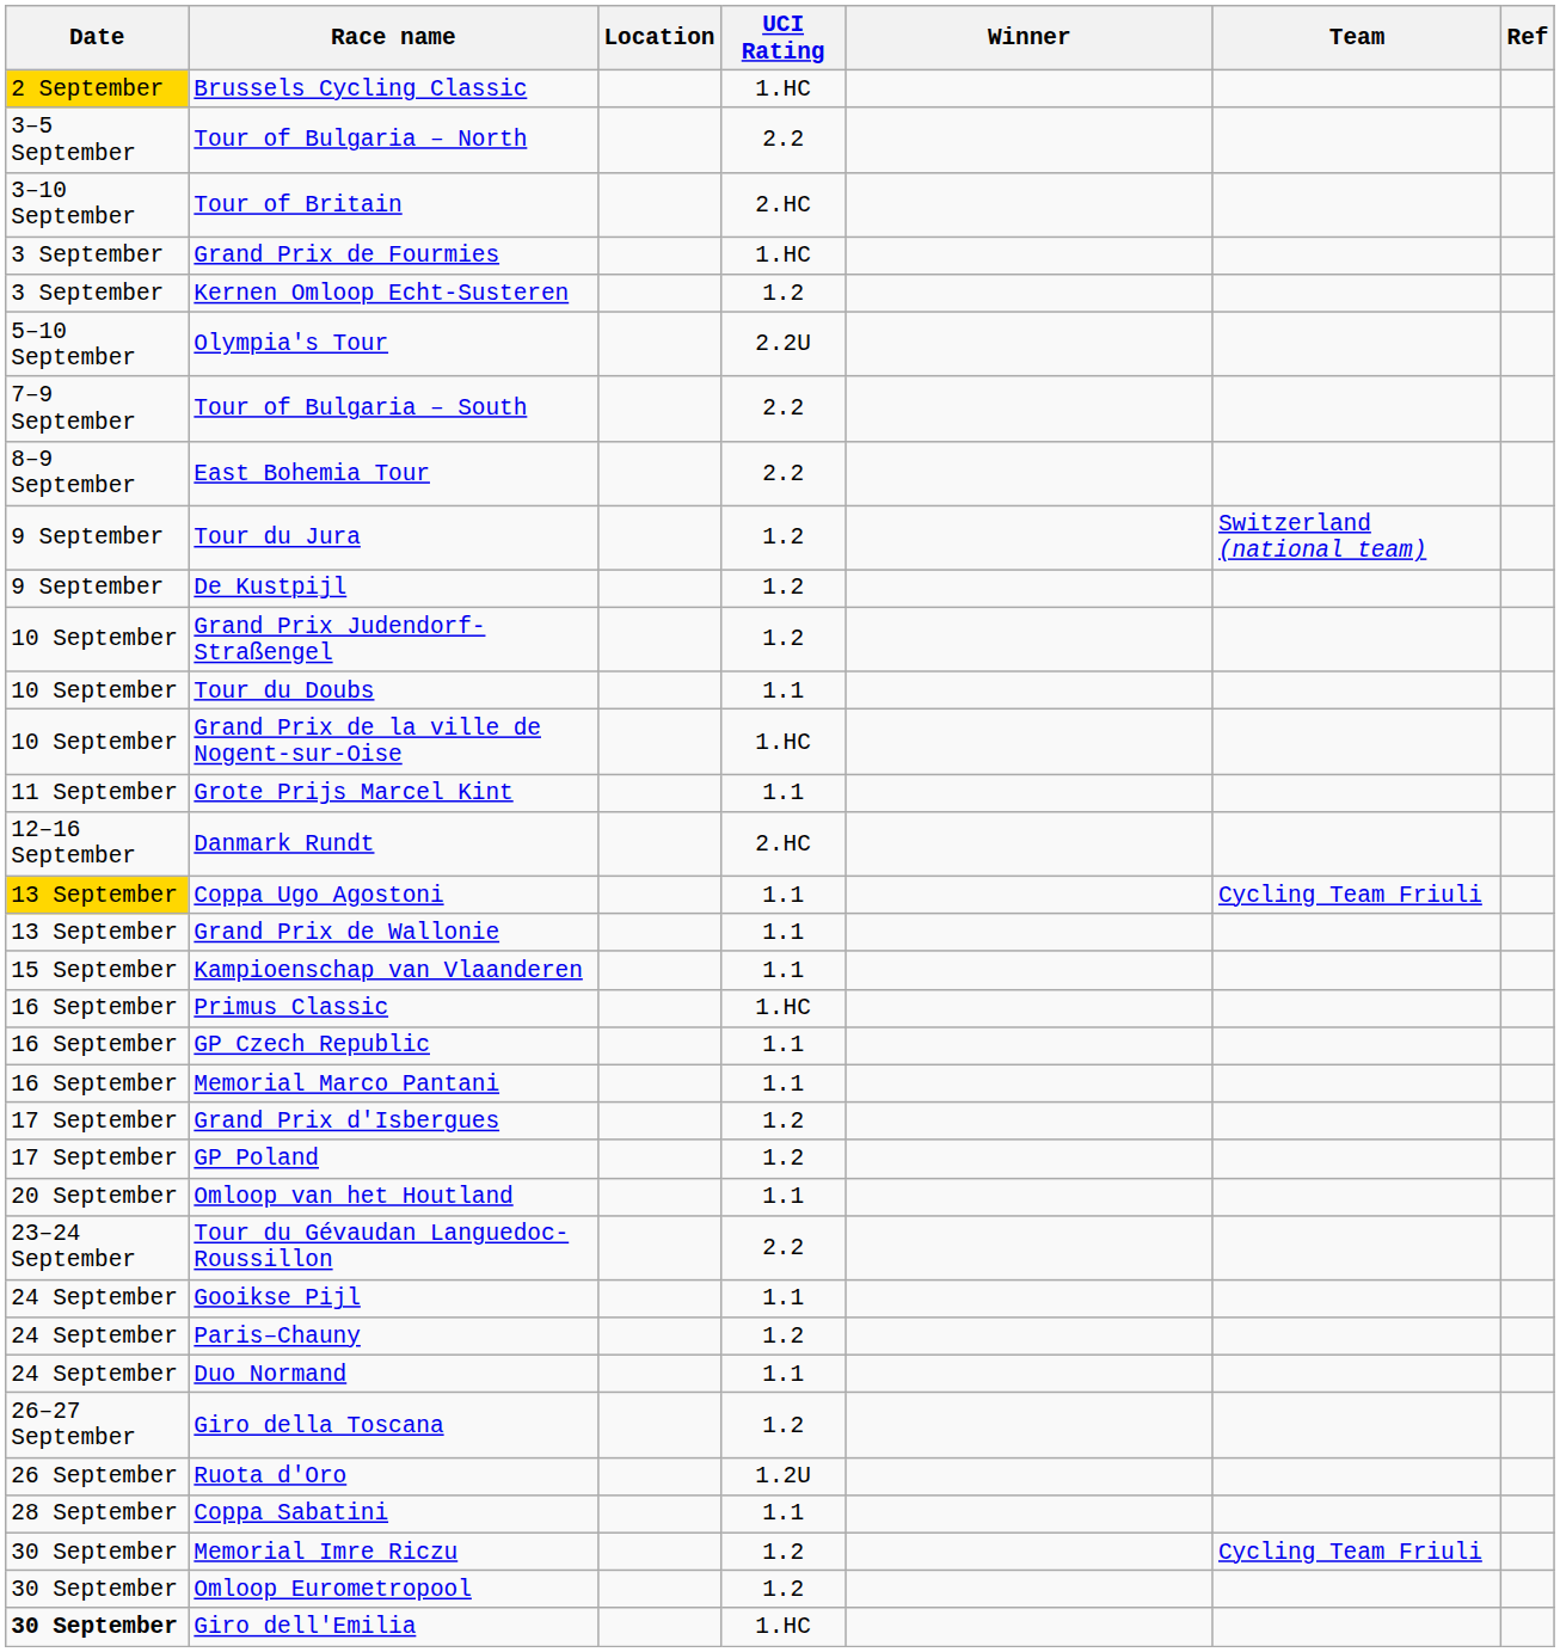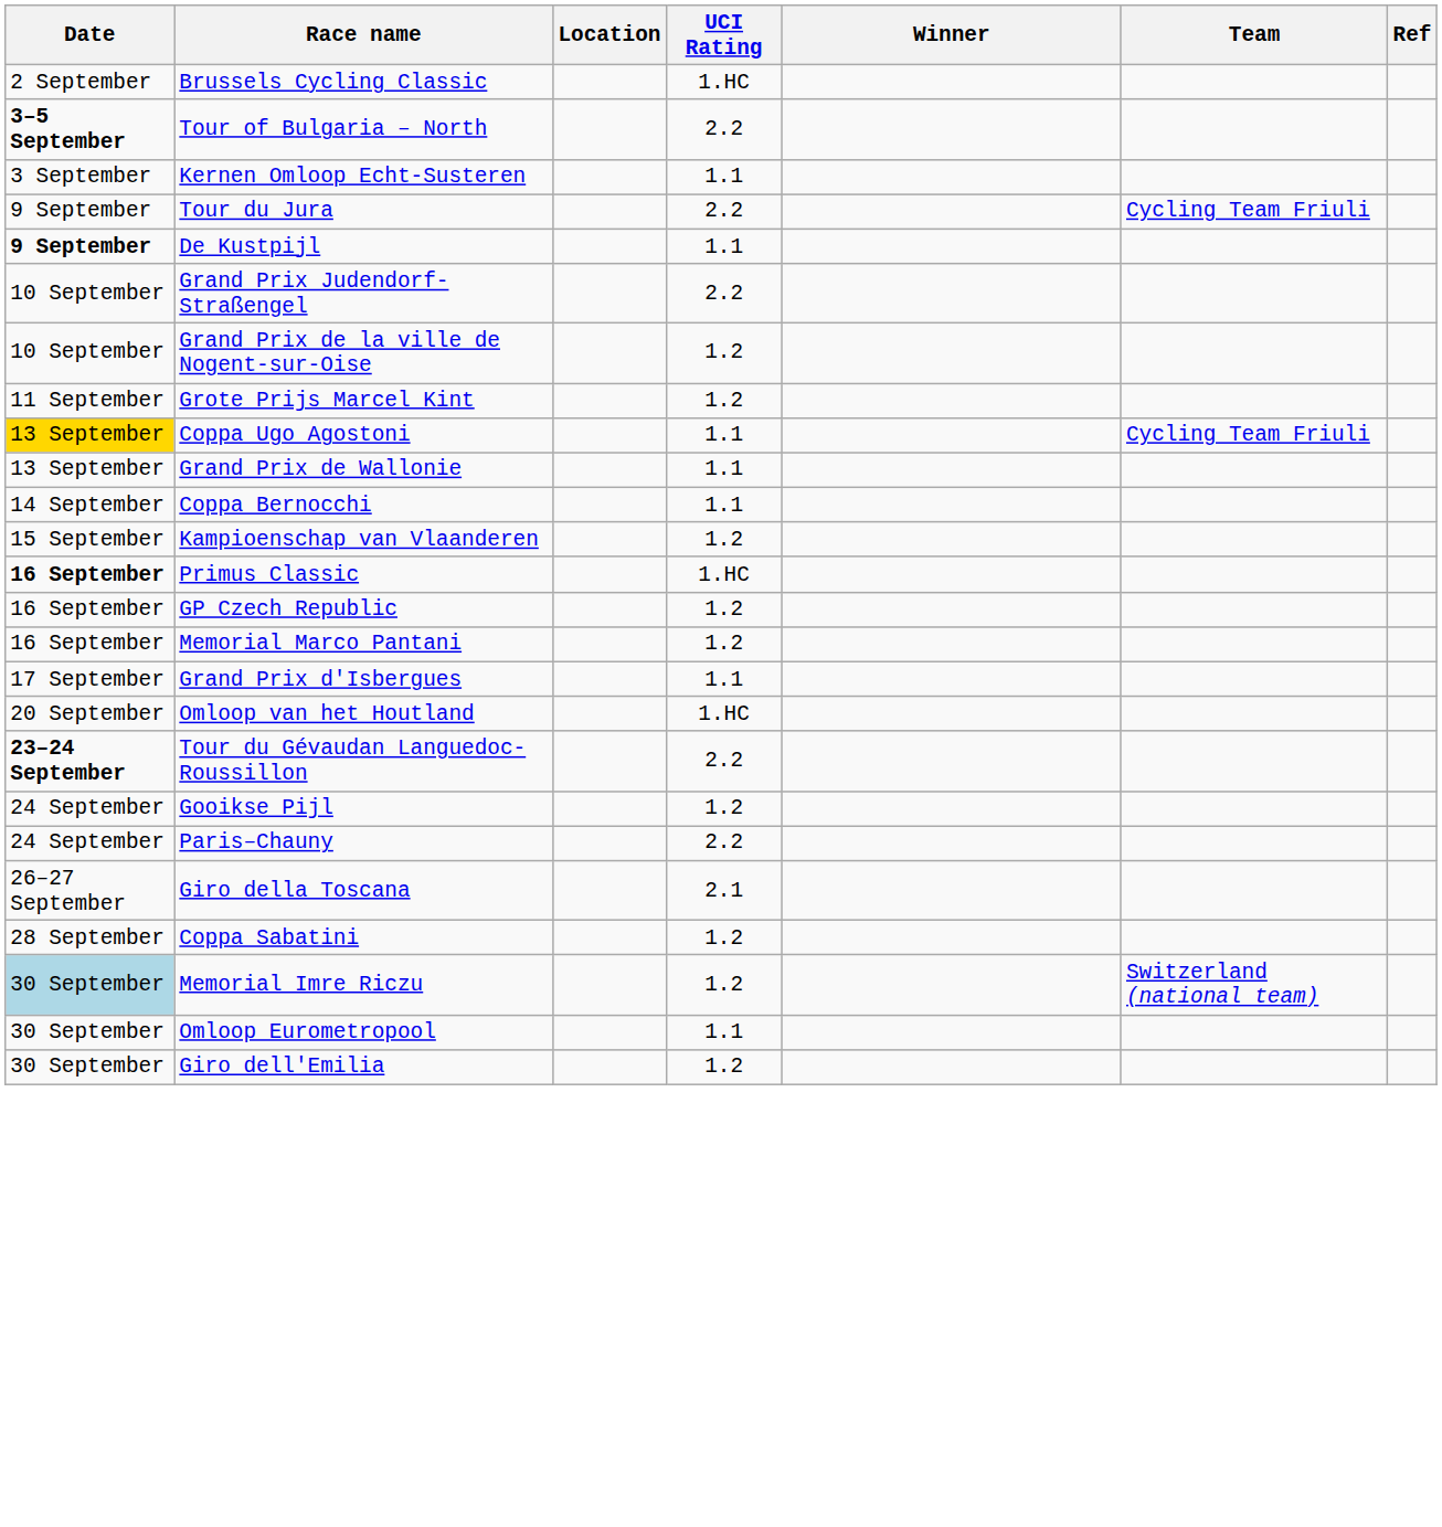Brussels Cycling Classic | Date: gold background -> no background
Tour of Bulgaria – North | Date: normal -> bold
- row: 3–10 September | Tour of Britain | 2.HC
- row: 3 September | Grand Prix de Fourmies | 1.HC
Kernen Omloop Echt-Susteren | UCI Rating: 1.2 -> 1.1
- row: 5–10 September | Olympia's Tour | 2.2U
- row: 7–9 September | Tour of Bulgaria – South | 2.2
- row: 8–9 September | East Bohemia Tour | 2.2
Tour du Jura | UCI Rating: 1.2 -> 2.2
Tour du Jura | Team: Switzerland (national team) -> Cycling Team Friuli
De Kustpijl | Date: normal -> bold
De Kustpijl | UCI Rating: 1.2 -> 1.1
Grand Prix Judendorf-Straßengel | UCI Rating: 1.2 -> 2.2
- row: 10 September | Tour du Doubs | 1.1
Grand Prix de la ville de Nogent-sur-Oise | UCI Rating: 1.HC -> 1.2
Grote Prijs Marcel Kint | UCI Rating: 1.1 -> 1.2
- row: 12–16 September | Danmark Rundt | 2.HC
+ row: 14 September | Coppa Bernocchi | 1.1
Kampioenschap van Vlaanderen | UCI Rating: 1.1 -> 1.2
Primus Classic | Date: normal -> bold
GP Czech Republic | UCI Rating: 1.1 -> 1.2
Memorial Marco Pantani | UCI Rating: 1.1 -> 1.2
Grand Prix d'Isbergues | UCI Rating: 1.2 -> 1.1
- row: 17 September | GP Poland | 1.2
Omloop van het Houtland | UCI Rating: 1.1 -> 1.HC
Tour du Gévaudan Languedoc-Roussillon | Date: normal -> bold
Gooikse Pijl | UCI Rating: 1.1 -> 1.2
Paris–Chauny | UCI Rating: 1.2 -> 2.2
- row: 24 September | Duo Normand | 1.1
Giro della Toscana | UCI Rating: 1.2 -> 2.1
- row: 26 September | Ruota d'Oro | 1.2U
Coppa Sabatini | UCI Rating: 1.1 -> 1.2
Memorial Imre Riczu | Date: no background -> lightblue background
Memorial Imre Riczu | Team: Cycling Team Friuli -> Switzerland (national team)
Omloop Eurometropool | UCI Rating: 1.2 -> 1.1
Giro dell'Emilia | Date: bold -> normal
Giro dell'Emilia | UCI Rating: 1.HC -> 1.2
